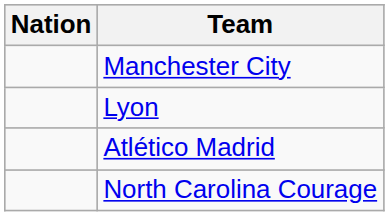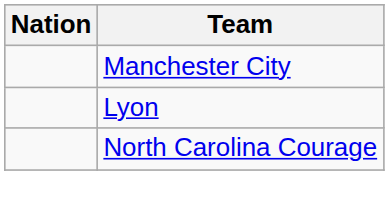- row: Atlético Madrid
